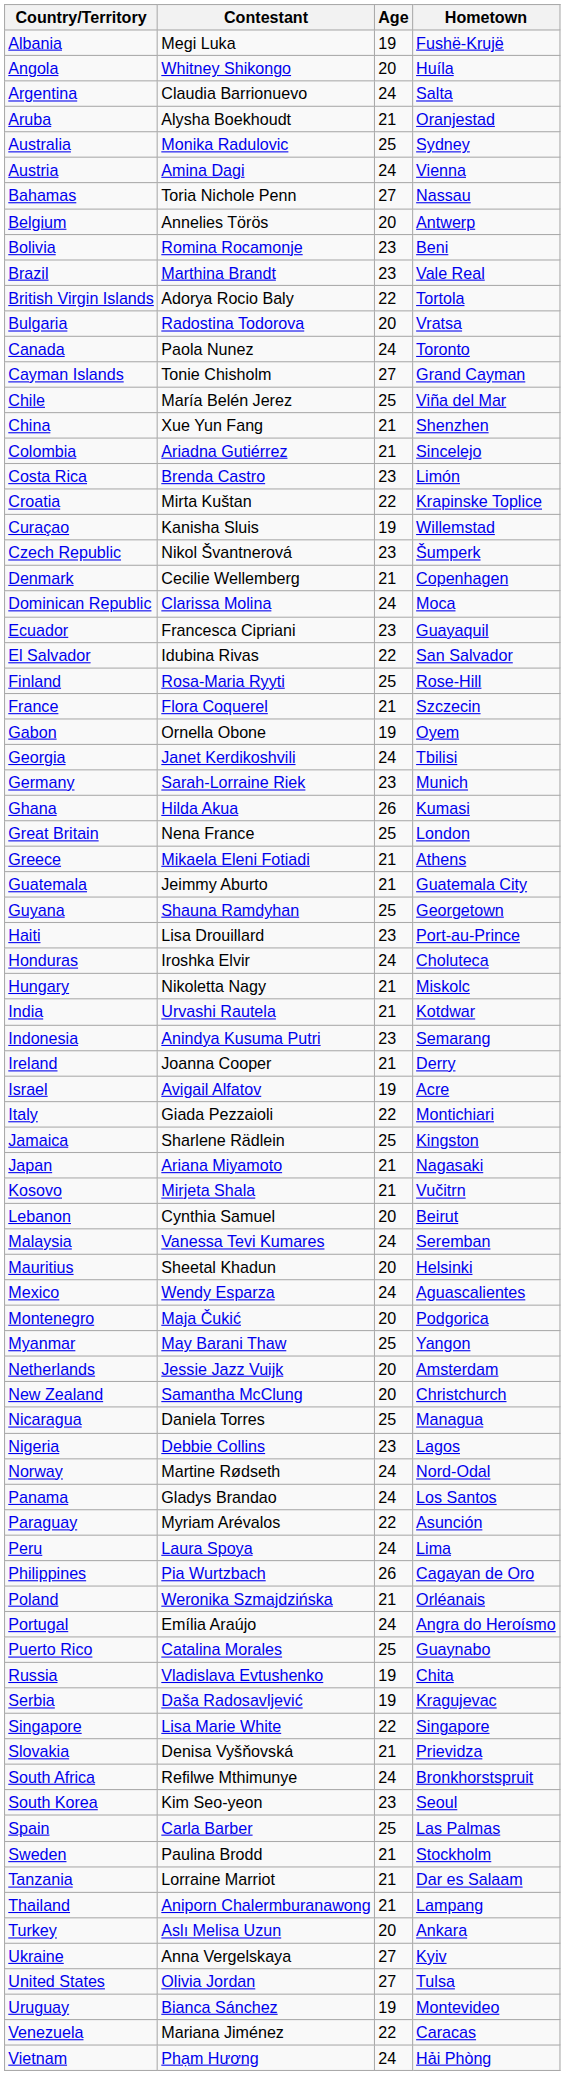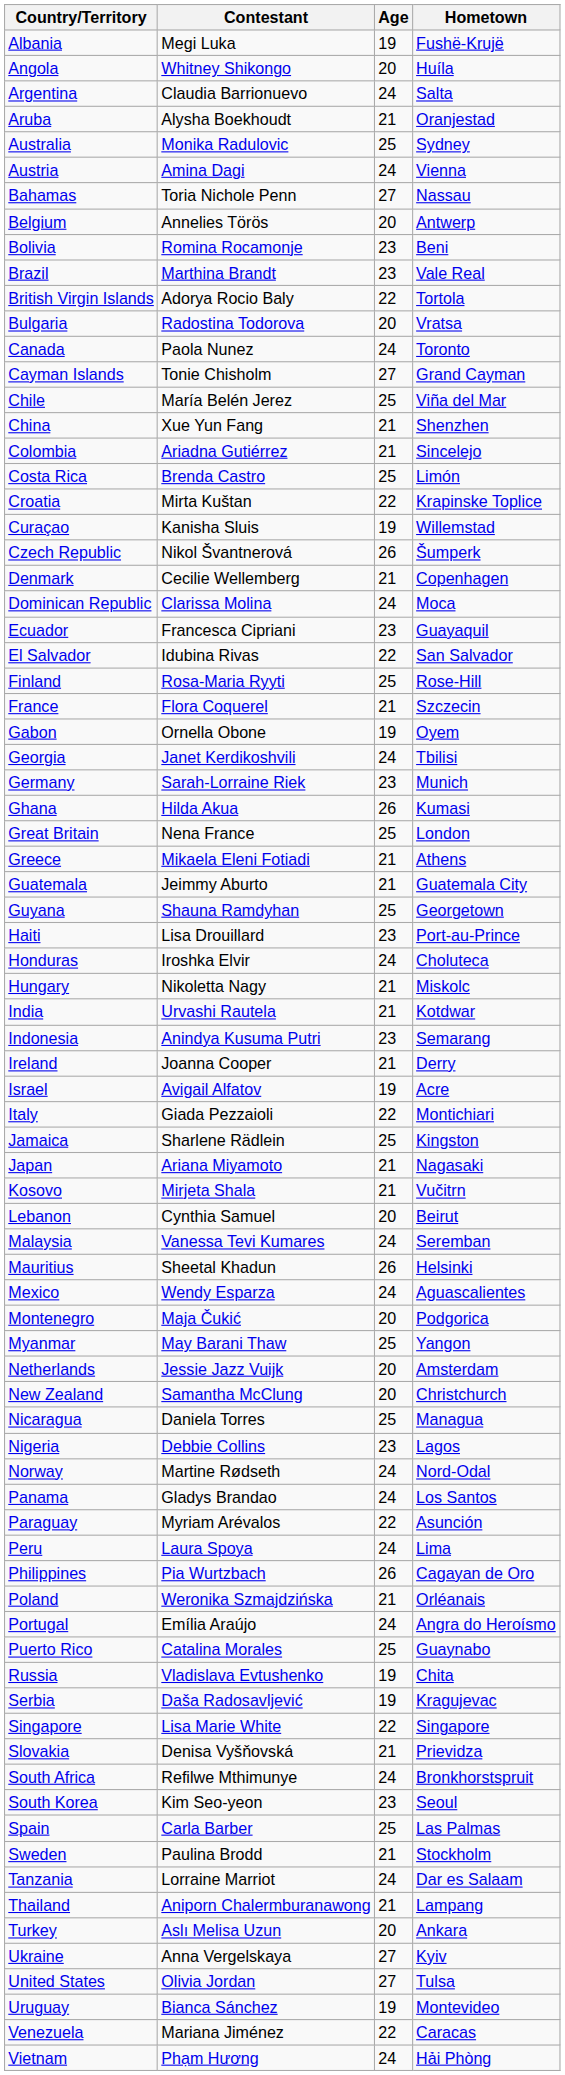Costa Rica | Age: 23 -> 25
Czech Republic | Age: 23 -> 26
Mauritius | Age: 20 -> 26
Tanzania | Age: 21 -> 24
